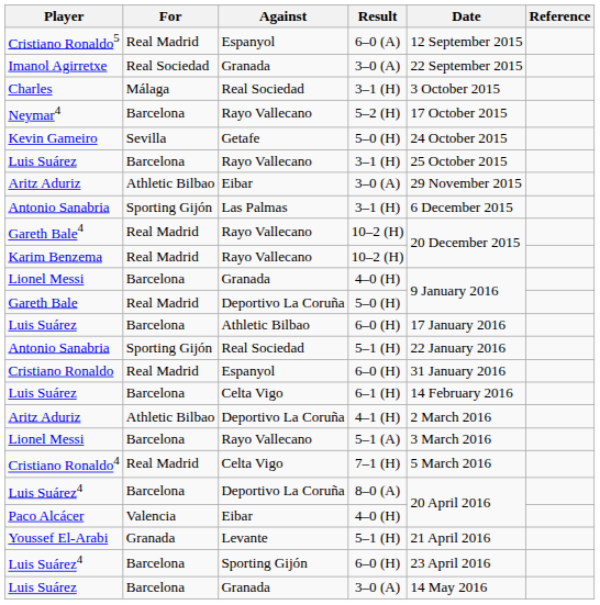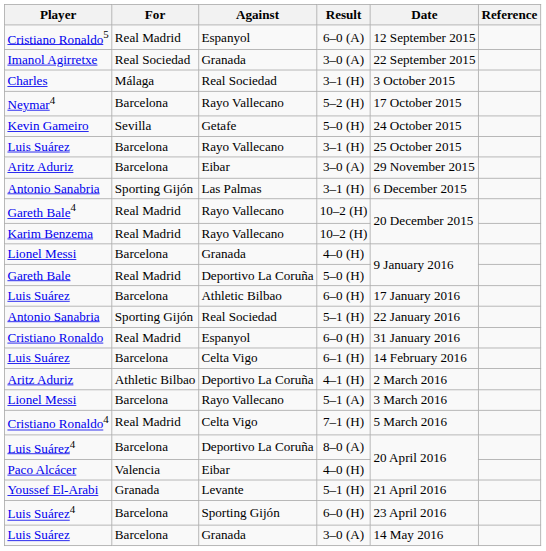Aritz Aduriz / 3–0 (A) | For: Athletic Bilbao -> Barcelona
